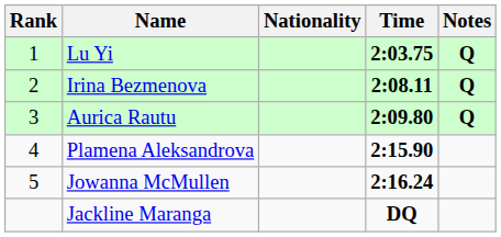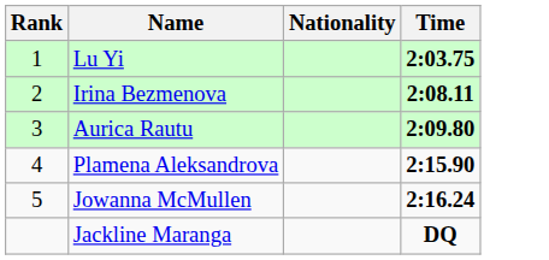- column: Notes | Q | Q | Q
